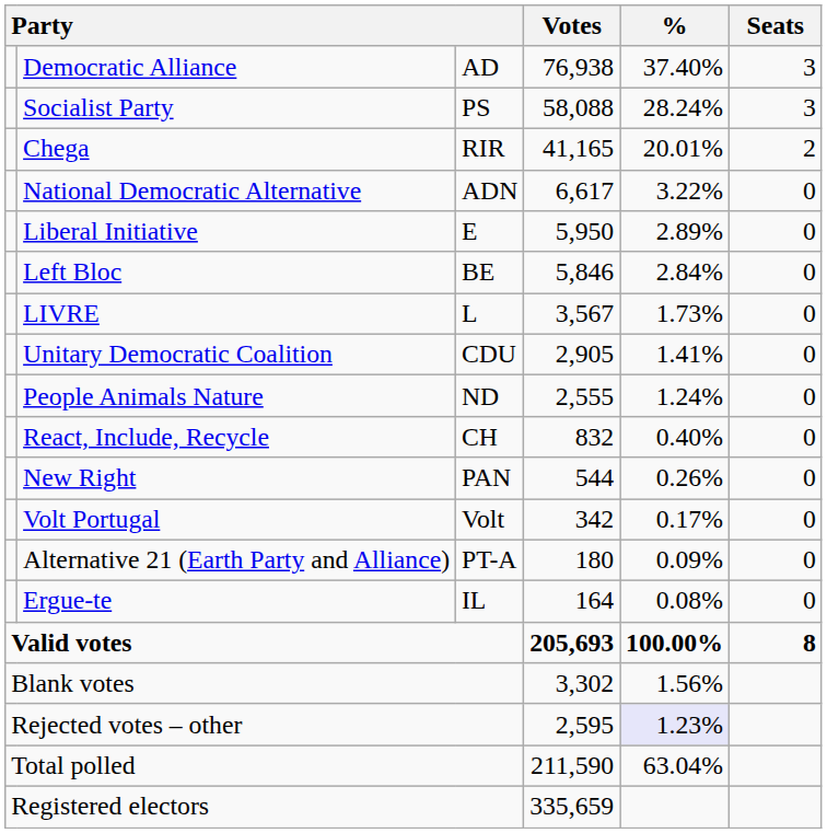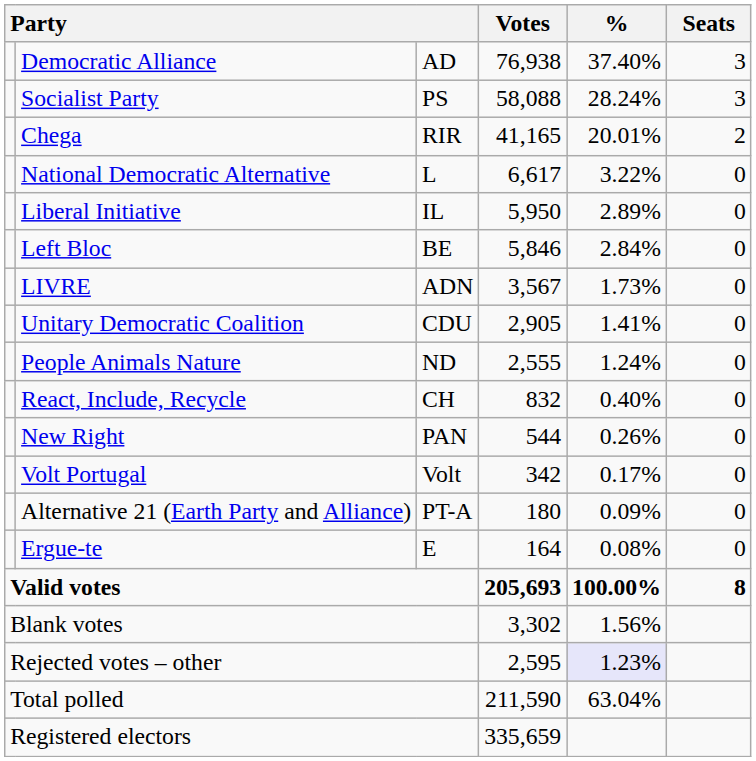National Democratic Alternative | column 3: ADN -> L
Liberal Initiative | column 3: E -> IL
LIVRE | column 3: L -> ADN
Ergue-te | column 3: IL -> E
